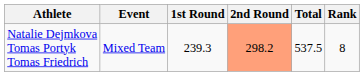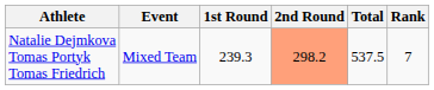Natalie Dejmkova Tomas Portyk Tomas Friedrich | Rank: 8 -> 7
